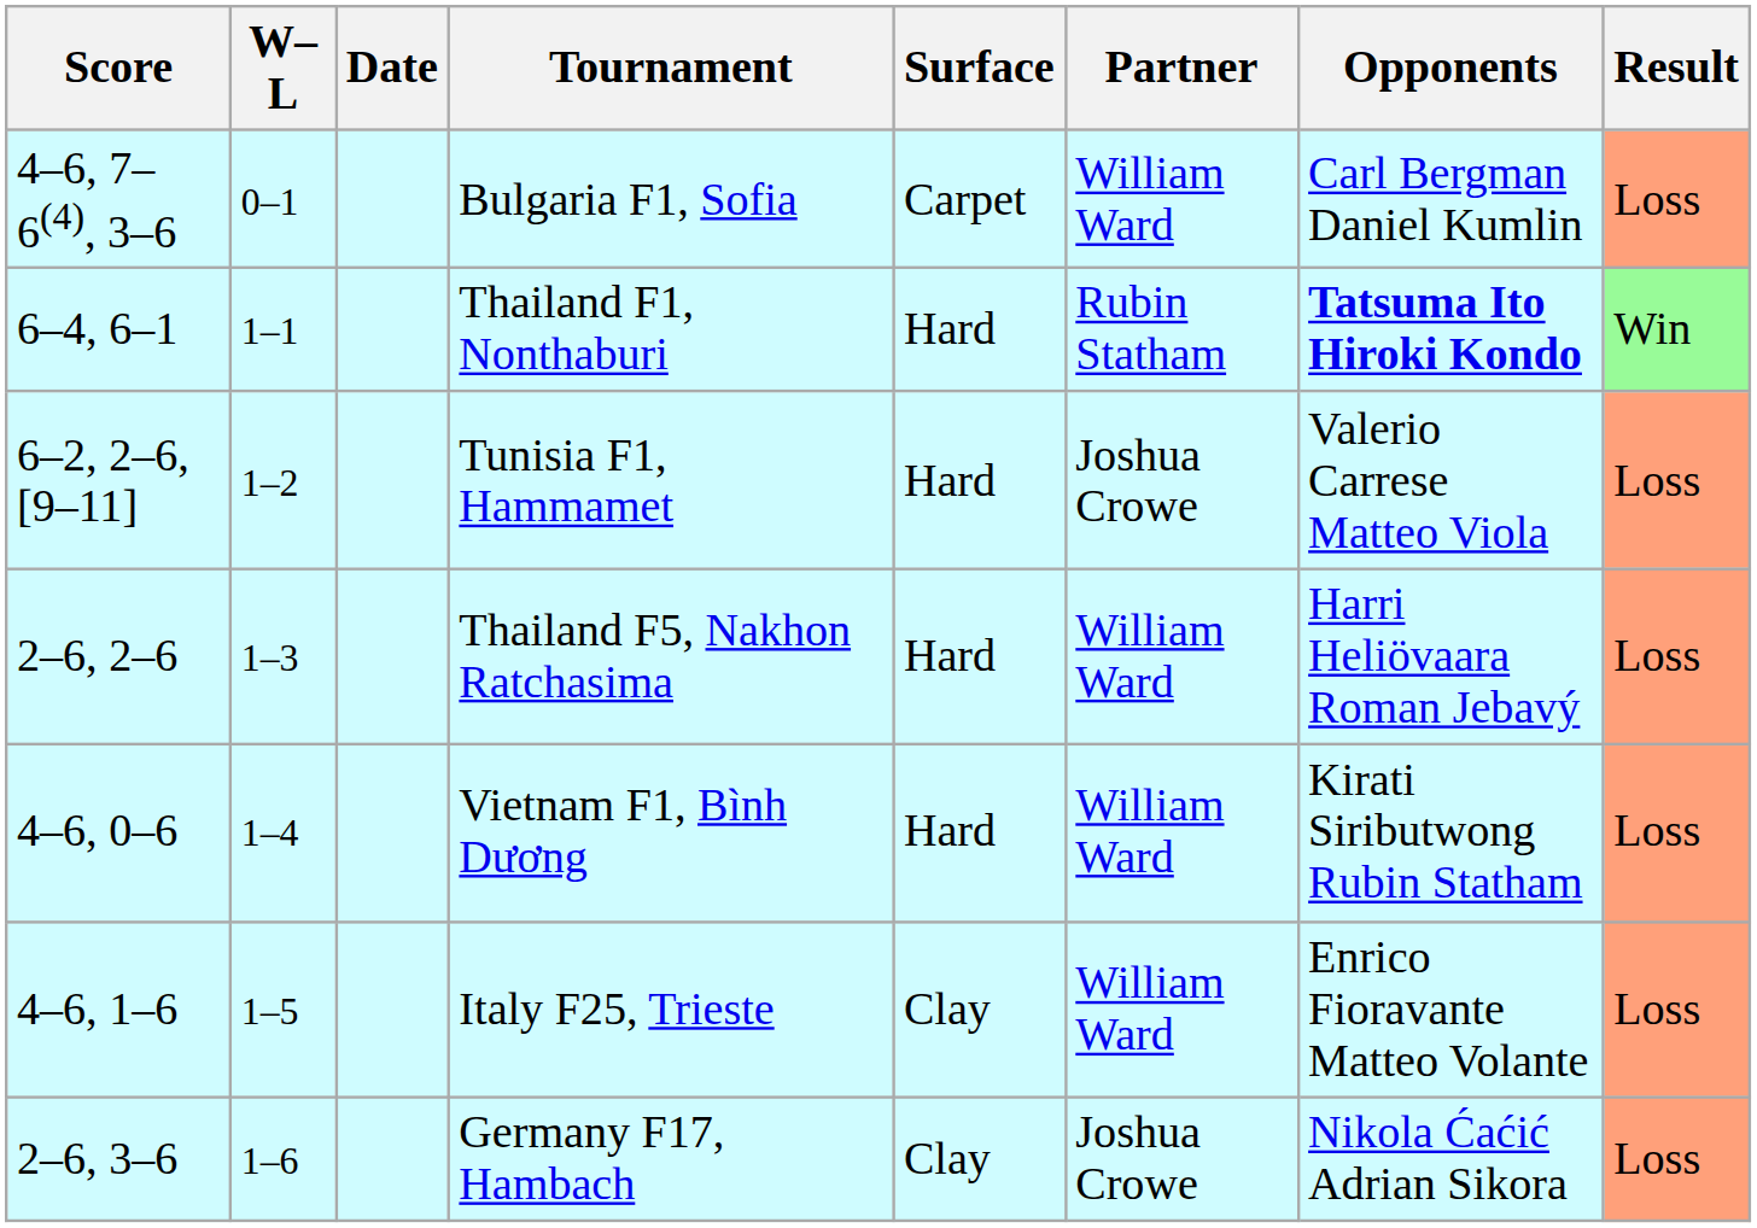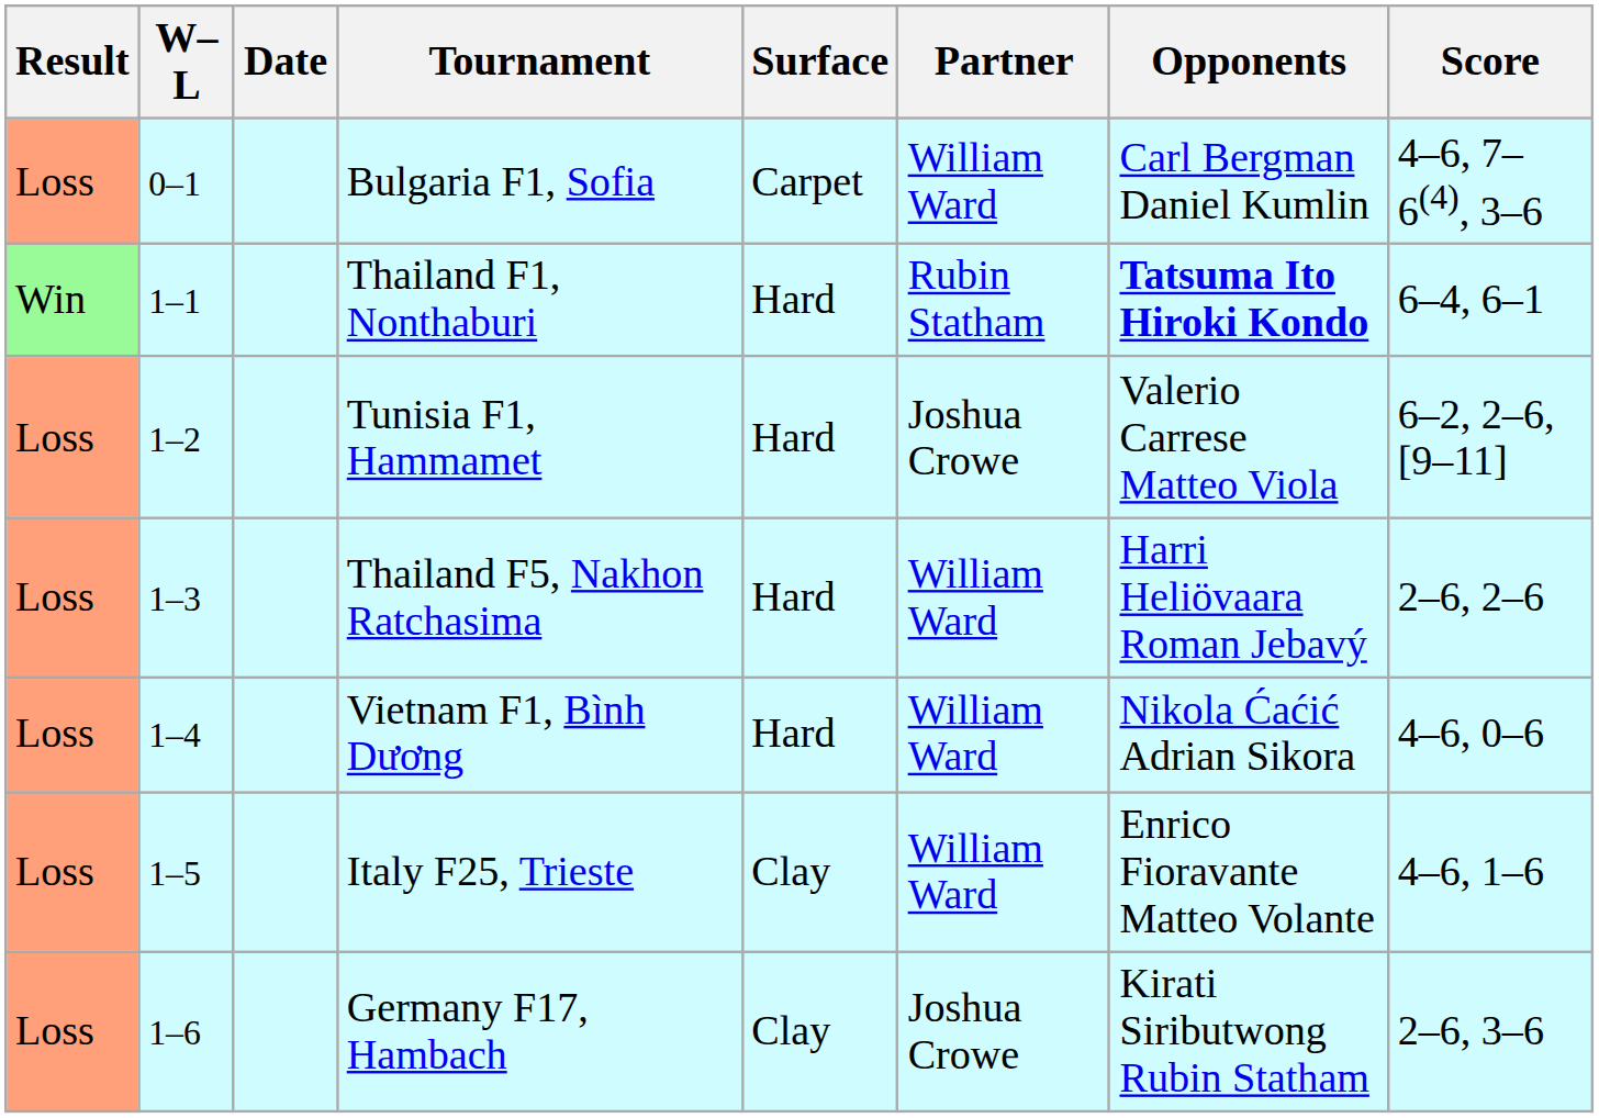columns swapped: Result <-> Score
Vietnam F1, Bình Dương | Opponents: Kirati Siributwong Rubin Statham -> Nikola Ćaćić Adrian Sikora
Germany F17, Hambach | Opponents: Nikola Ćaćić Adrian Sikora -> Kirati Siributwong Rubin Statham
